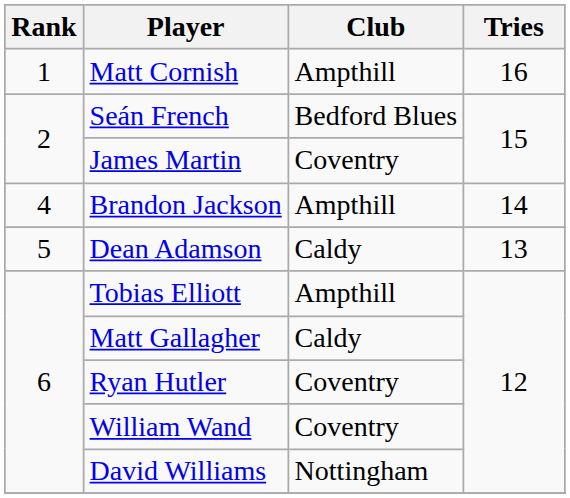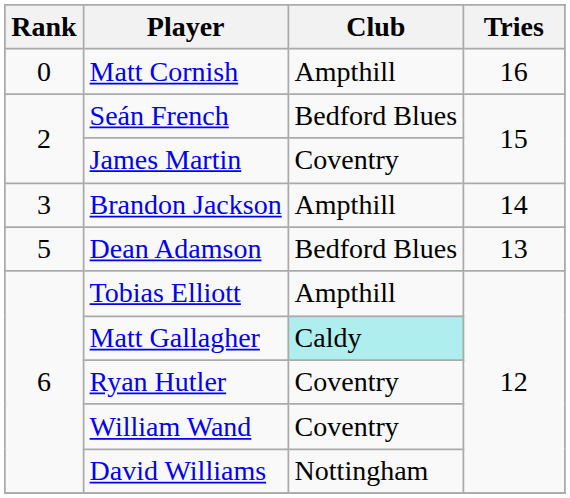Matt Cornish | Rank: 1 -> 0
Brandon Jackson | Rank: 4 -> 3
Dean Adamson | Club: Caldy -> Bedford Blues
Matt Gallagher | Club: no background -> paleturquoise background
